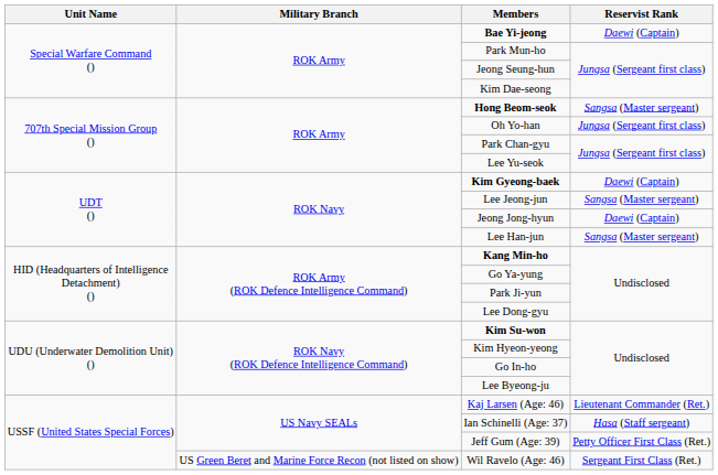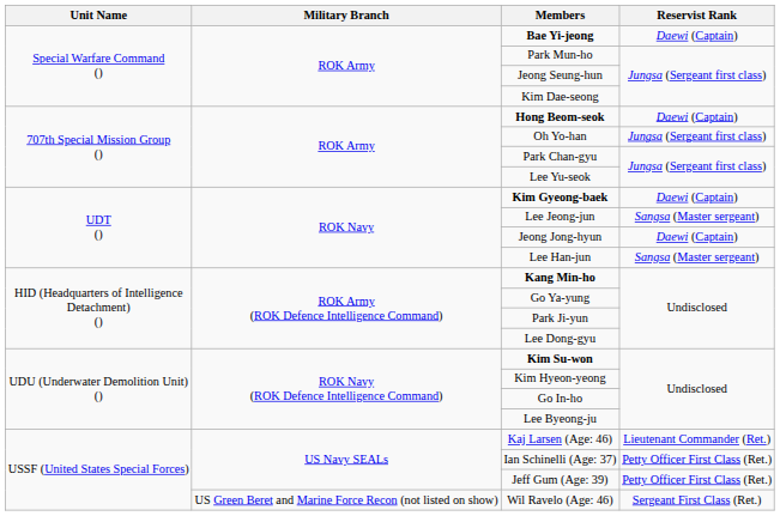Hong Beom-seok | Reservist Rank: Sangsa (Master sergeant) -> Daewi (Captain)
Ian Schinelli (Age: 37) | Reservist Rank: Hasa (Staff sergeant) -> Petty Officer First Class (Ret.)
